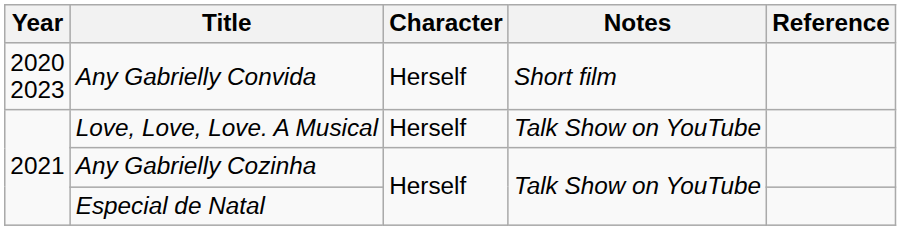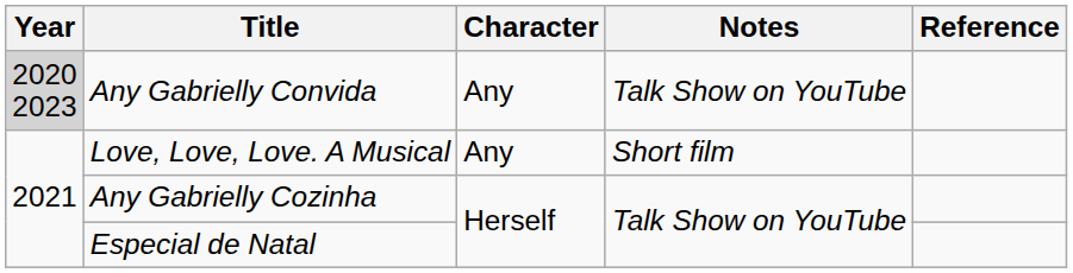Any Gabrielly Convida | Year: no background -> lightgrey background
Any Gabrielly Convida | Character: Herself -> Any
Any Gabrielly Convida | Notes: Short film -> Talk Show on YouTube
Love, Love, Love. A Musical | Character: Herself -> Any
Love, Love, Love. A Musical | Notes: Talk Show on YouTube -> Short film
